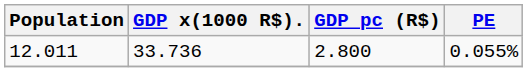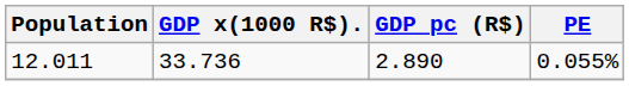12.011 | GDP pc (R$): 2.800 -> 2.890
